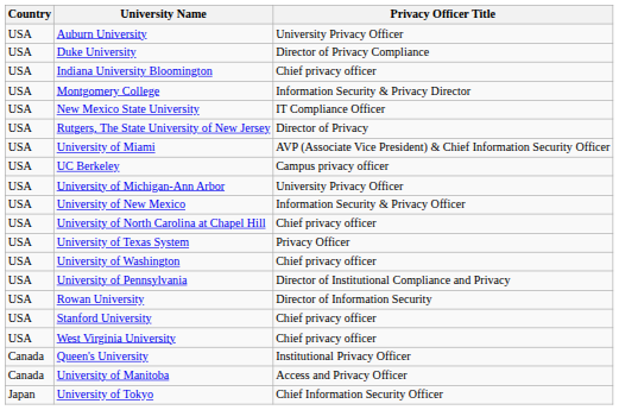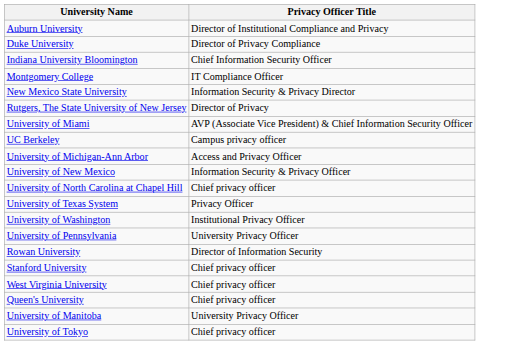- column: Country | USA | USA | USA | USA | USA | USA | USA | USA | USA | USA | USA | USA | USA | USA | USA | USA | USA | Canada | Canada | Japan
Auburn University | Privacy Officer Title: University Privacy Officer -> Director of Institutional Compliance and Privacy
Indiana University Bloomington | Privacy Officer Title: Chief privacy officer -> Chief Information Security Officer
Montgomery College | Privacy Officer Title: Information Security & Privacy Director -> IT Compliance Officer
New Mexico State University | Privacy Officer Title: IT Compliance Officer -> Information Security & Privacy Director
University of Michigan-Ann Arbor | Privacy Officer Title: University Privacy Officer -> Access and Privacy Officer
University of Washington | Privacy Officer Title: Chief privacy officer -> Institutional Privacy Officer
University of Pennsylvania | Privacy Officer Title: Director of Institutional Compliance and Privacy -> University Privacy Officer
Queen's University | Privacy Officer Title: Institutional Privacy Officer -> Chief privacy officer
University of Manitoba | Privacy Officer Title: Access and Privacy Officer -> University Privacy Officer
University of Tokyo | Privacy Officer Title: Chief Information Security Officer -> Chief privacy officer
